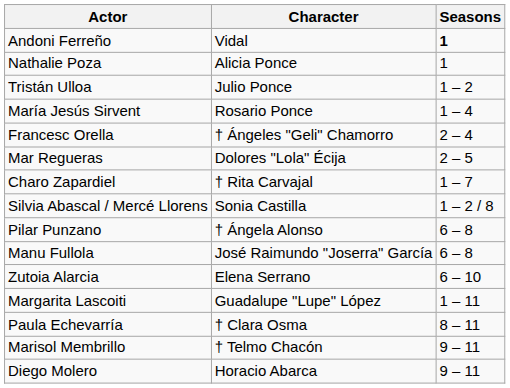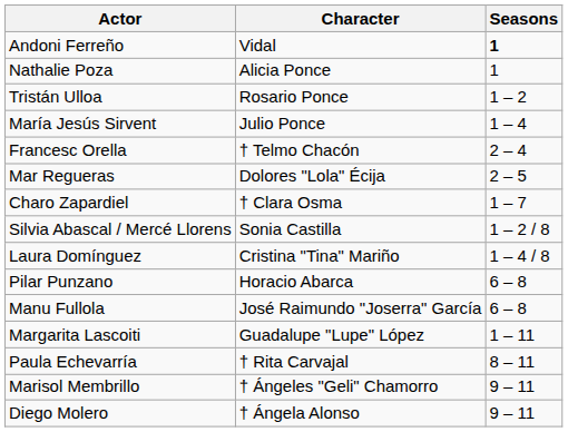Tristán Ulloa | Character: Julio Ponce -> Rosario Ponce
María Jesús Sirvent | Character: Rosario Ponce -> Julio Ponce
Francesc Orella | Character: † Ángeles "Geli" Chamorro -> † Telmo Chacón
Charo Zapardiel | Character: † Rita Carvajal -> † Clara Osma
+ row: Laura Domínguez | Cristina "Tina" Mariño | 1 – 4 / 8
Pilar Punzano | Character: † Ángela Alonso -> Horacio Abarca
- row: Zutoia Alarcia | Elena Serrano | 6 – 10
Paula Echevarría | Character: † Clara Osma -> † Rita Carvajal
Marisol Membrillo | Character: † Telmo Chacón -> † Ángeles "Geli" Chamorro
Diego Molero | Character: Horacio Abarca -> † Ángela Alonso
